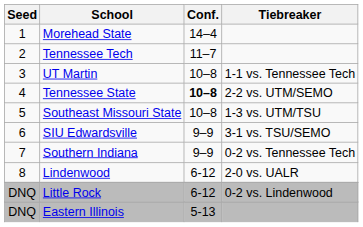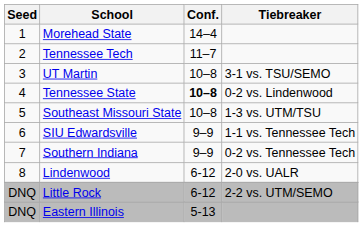UT Martin | Tiebreaker: 1-1 vs. Tennessee Tech -> 3-1 vs. TSU/SEMO
Tennessee State | Tiebreaker: 2-2 vs. UTM/SEMO -> 0-2 vs. Lindenwood
SIU Edwardsville | Tiebreaker: 3-1 vs. TSU/SEMO -> 1-1 vs. Tennessee Tech
Little Rock | Tiebreaker: 0-2 vs. Lindenwood -> 2-2 vs. UTM/SEMO
